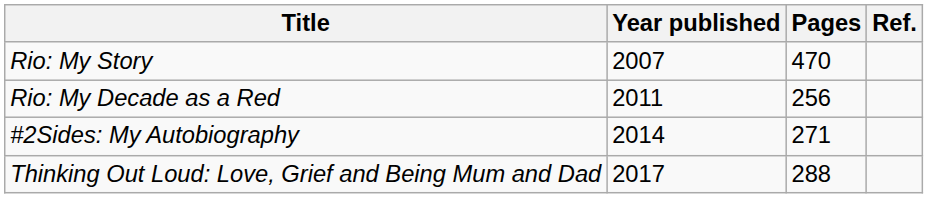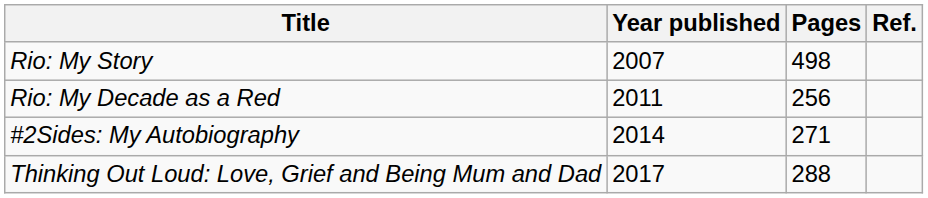Rio: My Story | Pages: 470 -> 498
